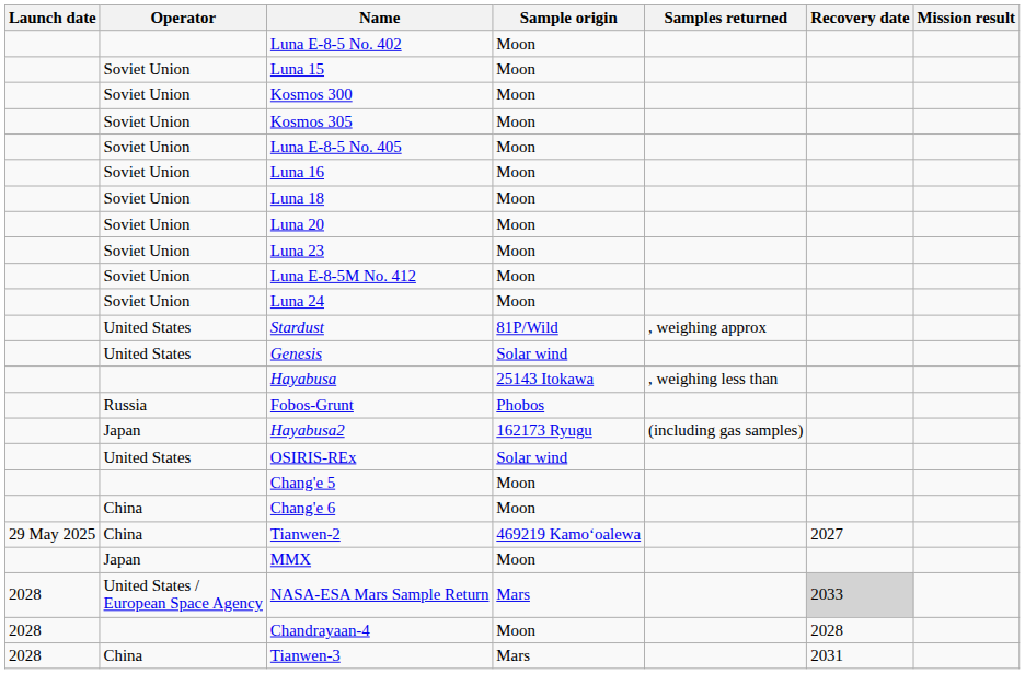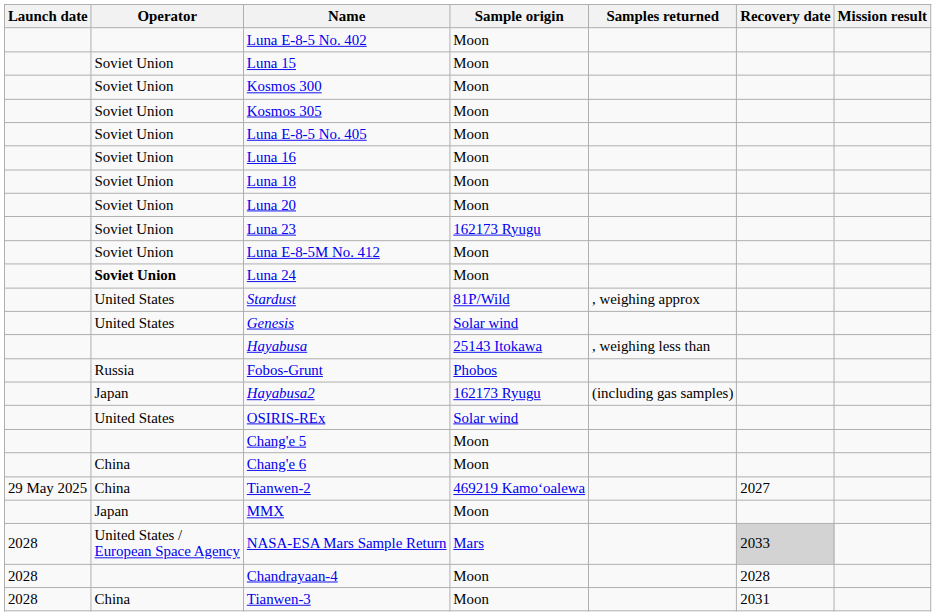Luna 23 | Sample origin: Moon -> 162173 Ryugu
Luna 24 | Operator: normal -> bold
Tianwen-3 | Sample origin: Mars -> Moon
